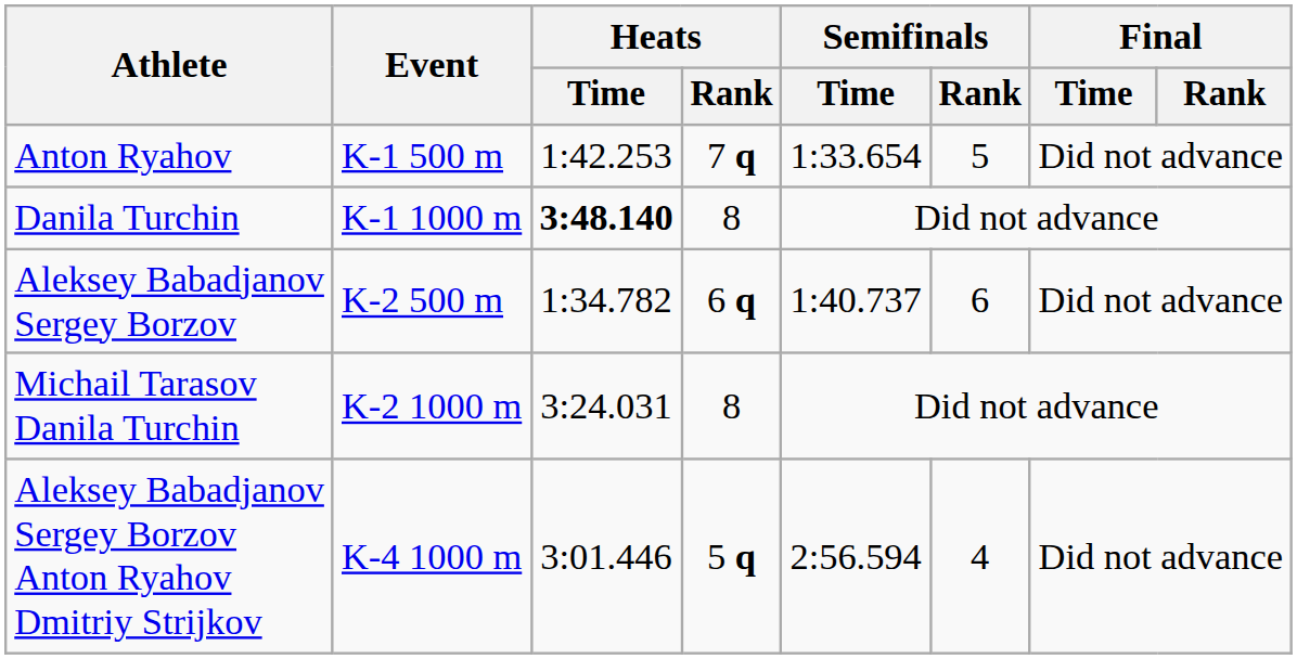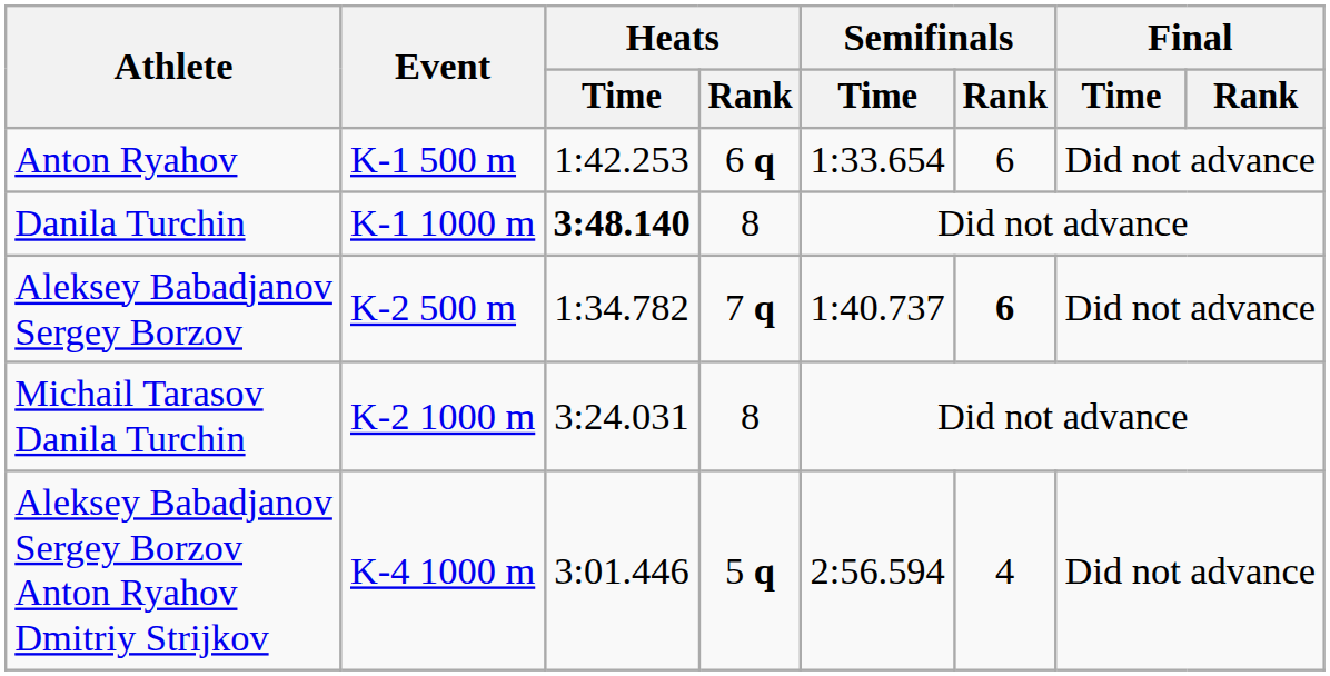Anton Ryahov | Heats / Rank: 7 q -> 6 q
Anton Ryahov | Semifinals / Rank: 5 -> 6
Aleksey Babadjanov Sergey Borzov | Heats / Rank: 6 q -> 7 q
Aleksey Babadjanov Sergey Borzov | Semifinals / Rank: normal -> bold
